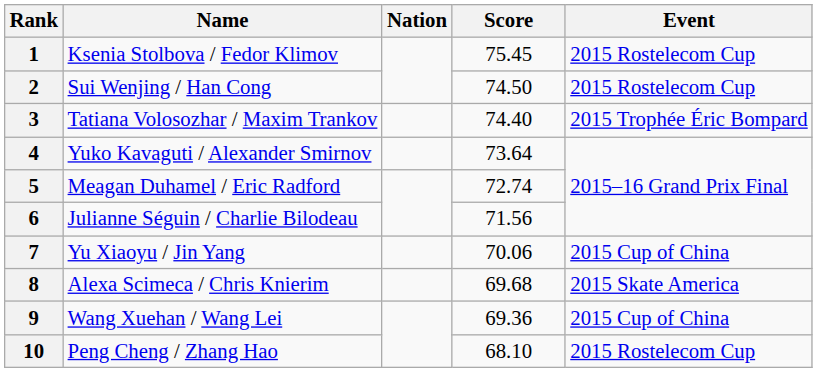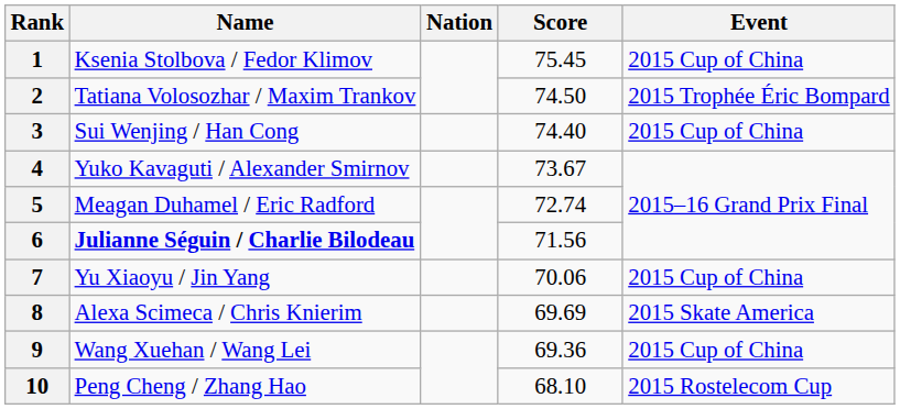1 | Event: 2015 Rostelecom Cup -> 2015 Cup of China
2 | Name: Sui Wenjing / Han Cong -> Tatiana Volosozhar / Maxim Trankov
2 | Event: 2015 Rostelecom Cup -> 2015 Trophée Éric Bompard
3 | Name: Tatiana Volosozhar / Maxim Trankov -> Sui Wenjing / Han Cong
3 | Event: 2015 Trophée Éric Bompard -> 2015 Cup of China
4 | Score: 73.64 -> 73.67
6 | Name: normal -> bold
8 | Score: 69.68 -> 69.69
